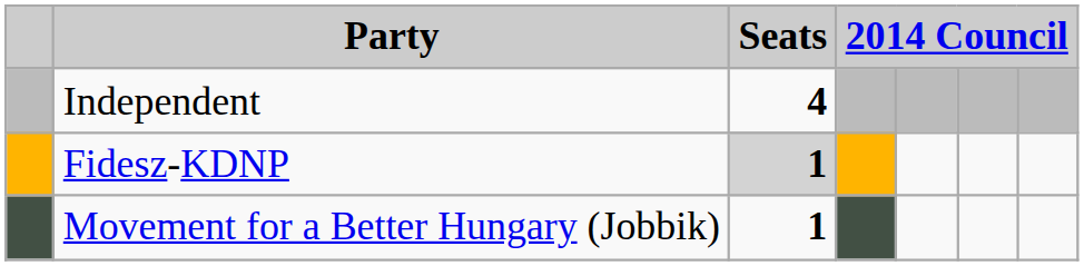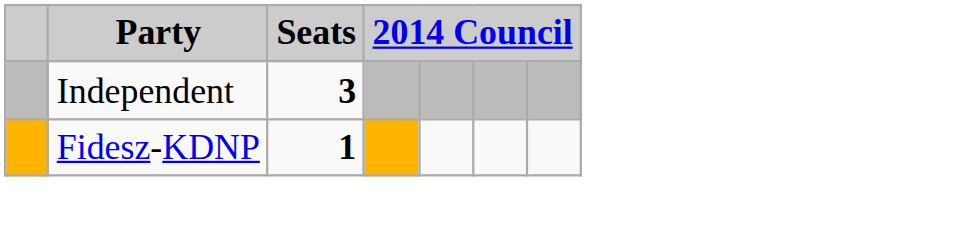Independent | Seats: 4 -> 3
Fidesz-KDNP | Seats: lightgrey background -> no background
- row: Movement for a Better Hungary (Jobbik) | 1
